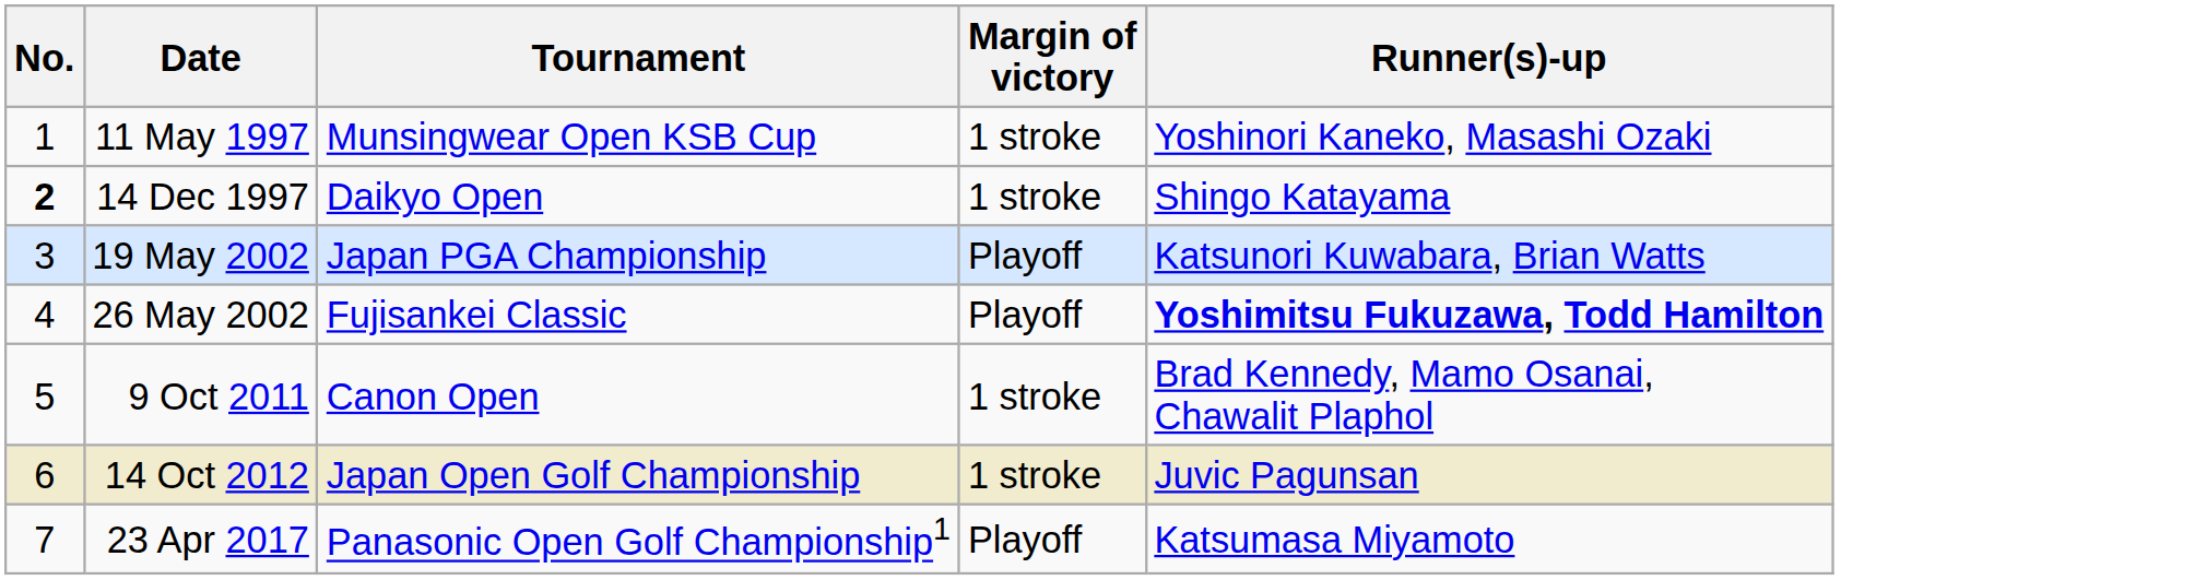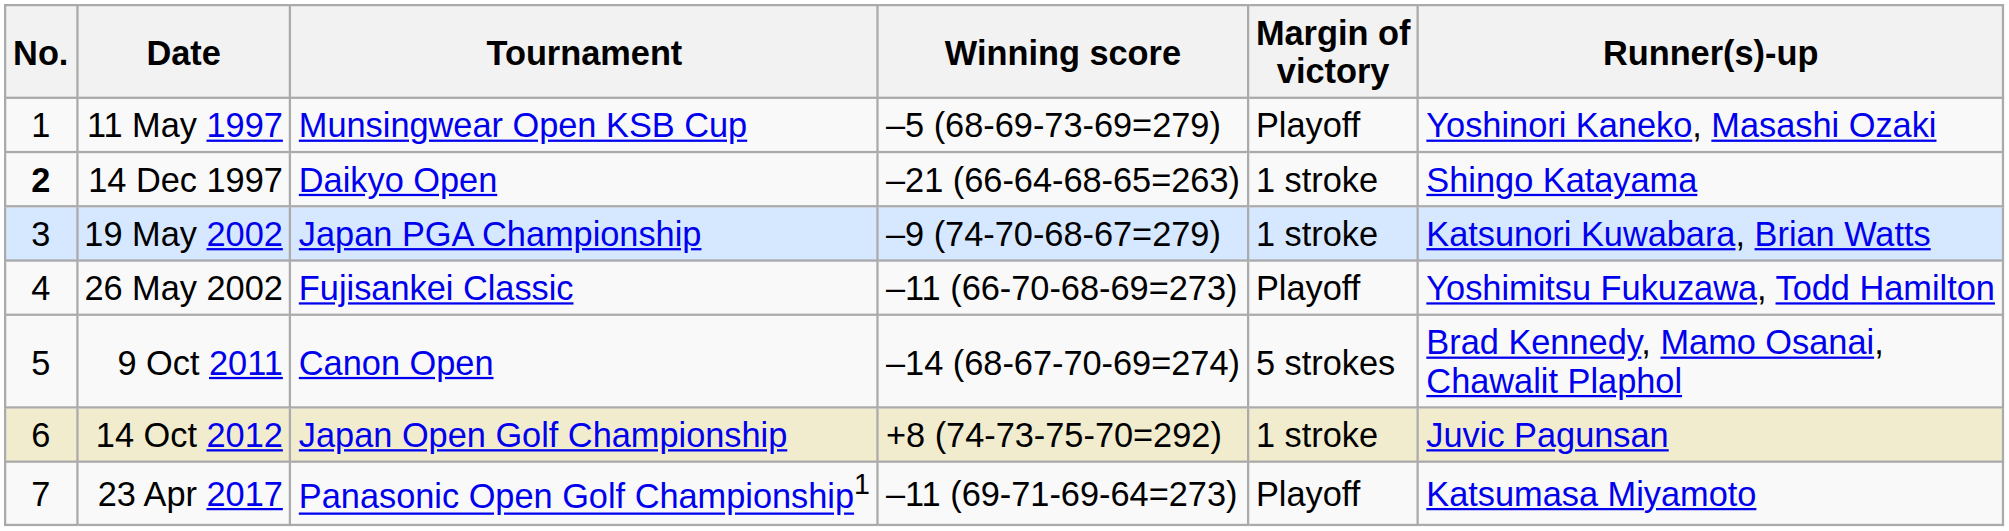+ column: Winning score | –5 (68-69-73-69=279) | –21 (66-64-68-65=263) | –9 (74-70-68-67=279) | –11 (66-70-68-69=273) | –14 (68-67-70-69=274) | +8 (74-73-75-70=292) | –11 (69-71-69-64=273)
11 May 1997 | Margin of victory: 1 stroke -> Playoff
19 May 2002 | Margin of victory: Playoff -> 1 stroke
26 May 2002 | Runner(s)-up: bold -> normal
9 Oct 2011 | Margin of victory: 1 stroke -> 5 strokes
